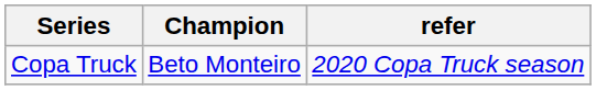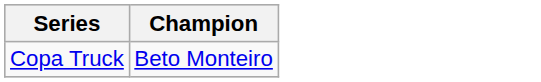- column: refer | 2020 Copa Truck season
